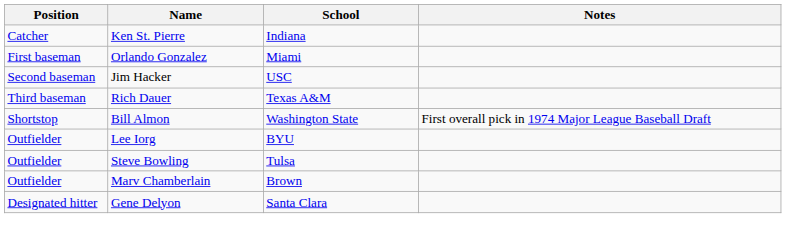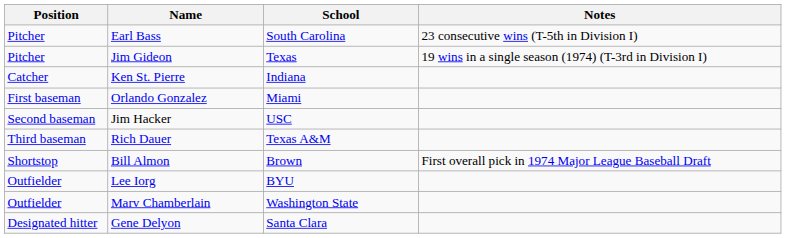+ row: Pitcher | Earl Bass | South Carolina | 23 consecutive wins (T-5th in Division I)
+ row: Pitcher | Jim Gideon | Texas | 19 wins in a single season (1974) (T-3rd in Division I)
Bill Almon | School: Washington State -> Brown
- row: Outfielder | Steve Bowling | Tulsa
Marv Chamberlain | School: Brown -> Washington State
